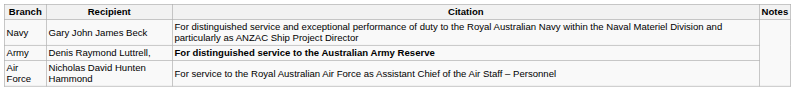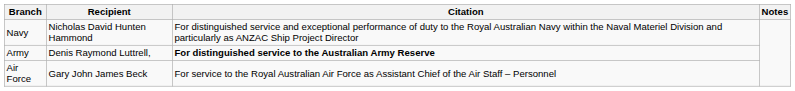Navy | Recipient: Gary John James Beck -> Nicholas David Hunten Hammond
Air Force | Recipient: Nicholas David Hunten Hammond -> Gary John James Beck
